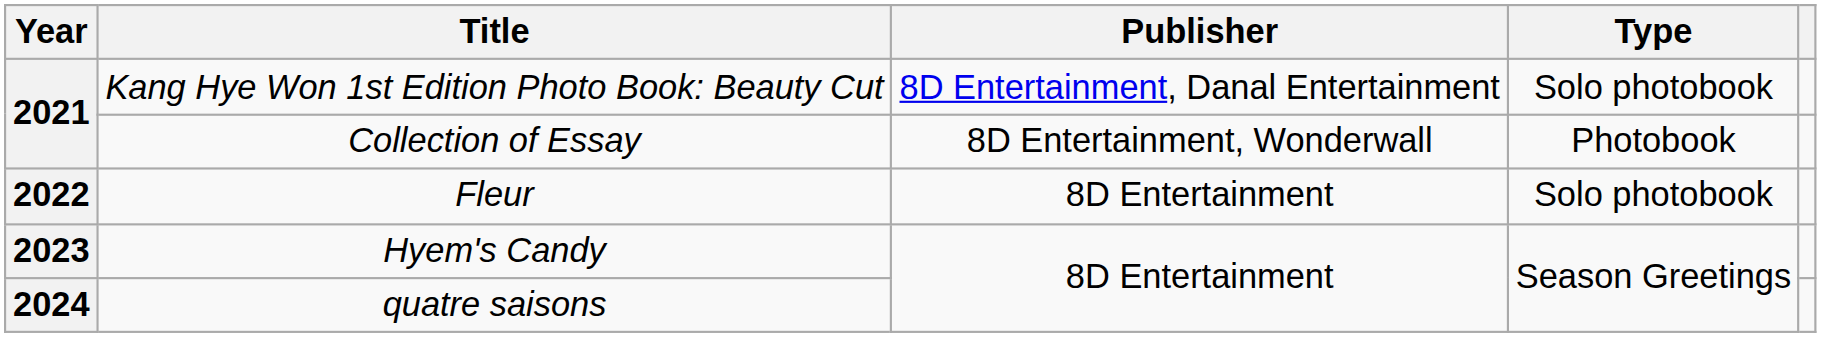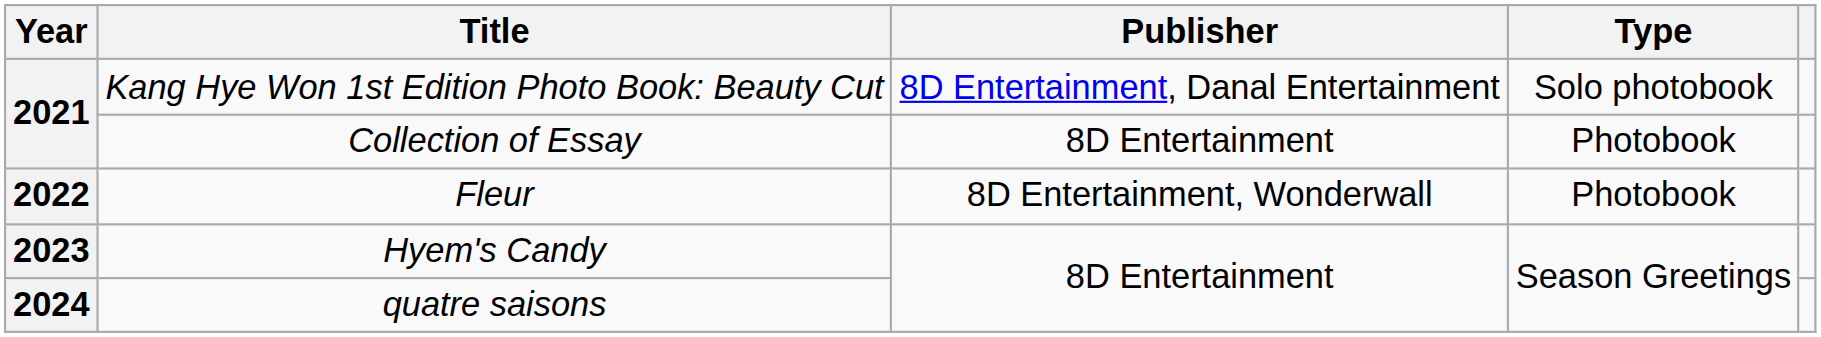Collection of Essay | Publisher: 8D Entertainment, Wonderwall -> 8D Entertainment
Fleur | Publisher: 8D Entertainment -> 8D Entertainment, Wonderwall
Fleur | Type: Solo photobook -> Photobook
